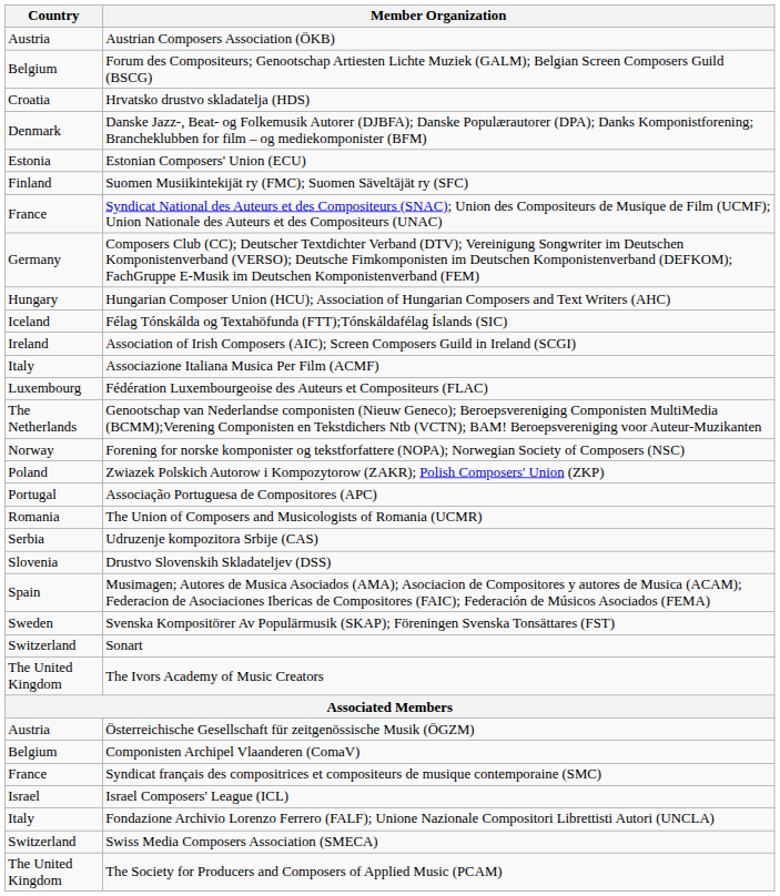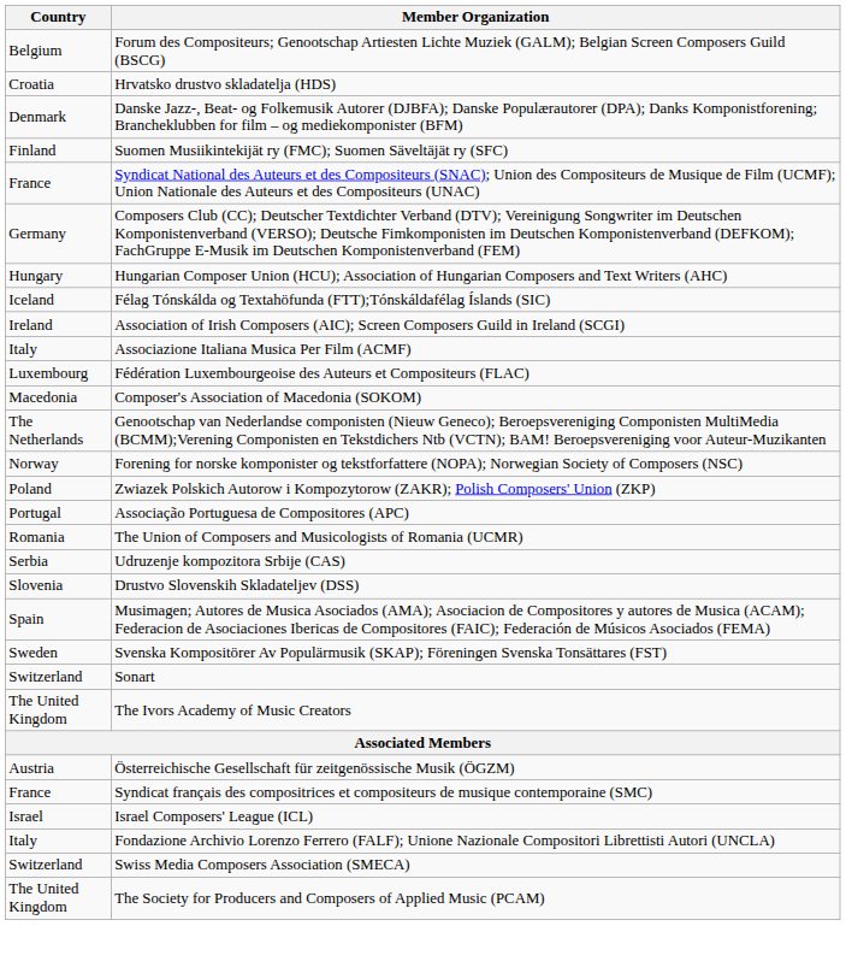- row: Austria | Austrian Composers Association (ÖKB)
- row: Estonia | Estonian Composers' Union (ECU)
+ row: Macedonia | Composer's Association of Macedonia (SOKOM)
- row: Belgium | Componisten Archipel Vlaanderen (ComaV)
